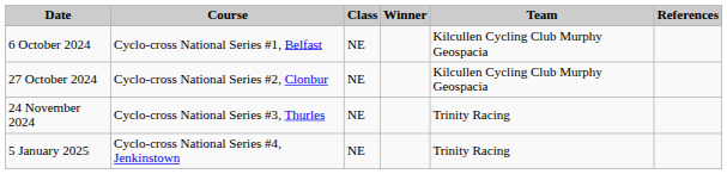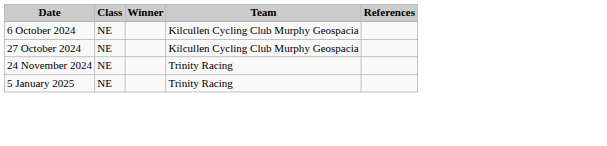- column: Course | Cyclo-cross National Series #1, Belfast | Cyclo-cross National Series #2, Clonbur | Cyclo-cross National Series #3, Thurles | Cyclo-cross National Series #4, Jenkinstown
